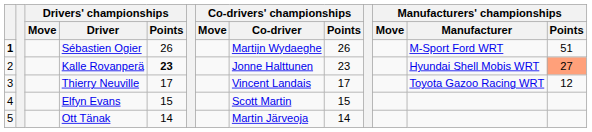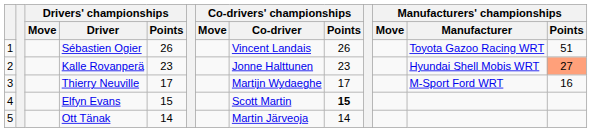Sébastien Ogier | column 1: bold -> normal
Sébastien Ogier | Co-drivers' championships / Co-driver: Martijn Wydaeghe -> Vincent Landais
Sébastien Ogier | Manufacturers' championships / Manufacturer: M-Sport Ford WRT -> Toyota Gazoo Racing WRT
Kalle Rovanperä | Drivers' championships / Points: bold -> normal
Thierry Neuville | Co-drivers' championships / Co-driver: Vincent Landais -> Martijn Wydaeghe
Thierry Neuville | Manufacturers' championships / Manufacturer: Toyota Gazoo Racing WRT -> M-Sport Ford WRT
Thierry Neuville | Manufacturers' championships / Points: 12 -> 16
Elfyn Evans | Co-drivers' championships / Points: normal -> bold
